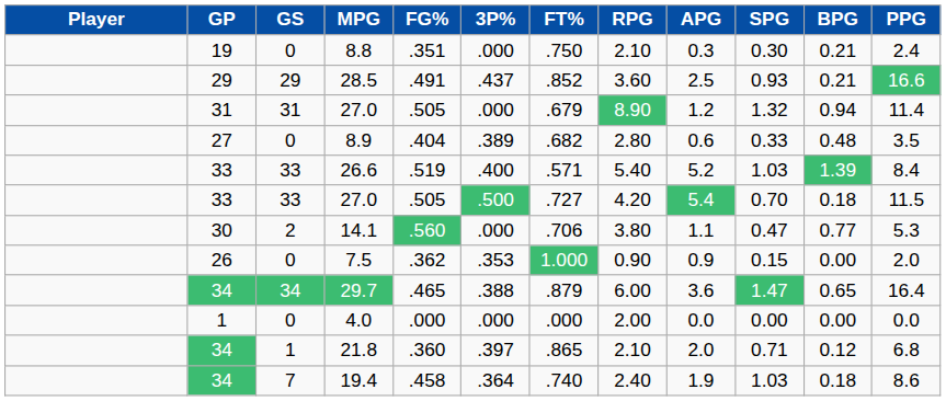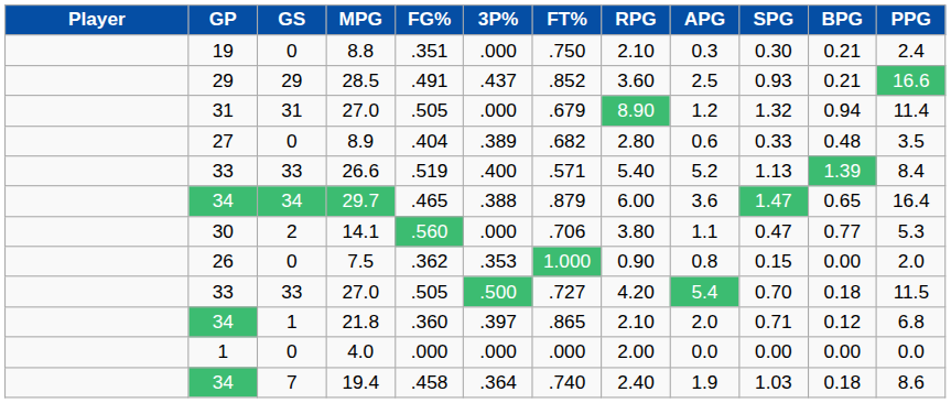26.6 | SPG: 1.03 -> 1.13
rows swapped: 29.7 <-> 33 / 27.0
7.5 | APG: 0.9 -> 0.8
rows swapped: 21.8 <-> 4.0
